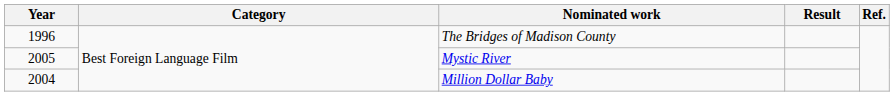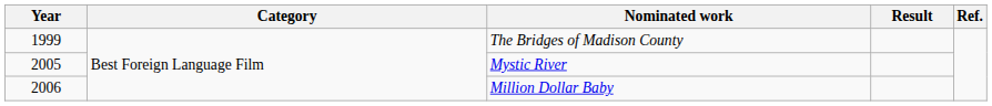The Bridges of Madison County | Year: 1996 -> 1999
Million Dollar Baby | Year: 2004 -> 2006
